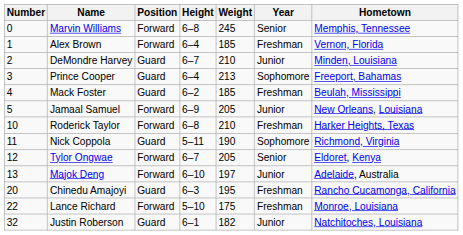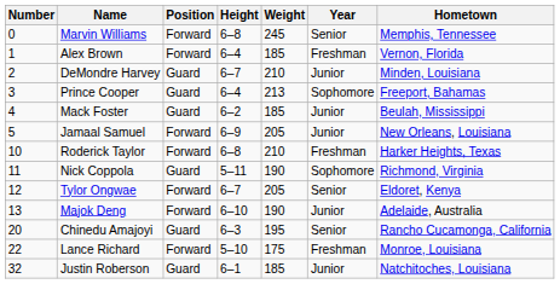Mack Foster | Year: Freshman -> Junior
Majok Deng | Weight: 197 -> 190
Chinedu Amajoyi | Year: Freshman -> Senior
Justin Roberson | Weight: 182 -> 185
